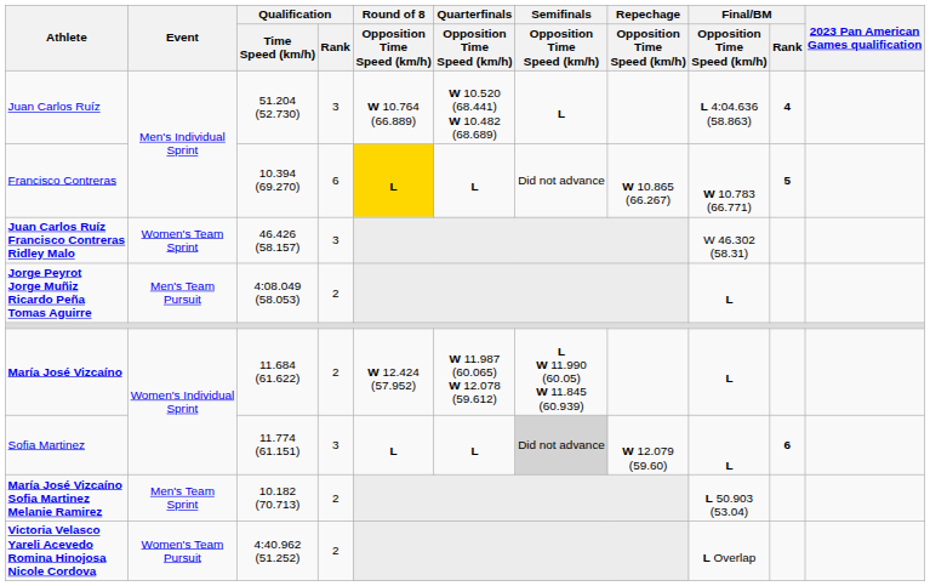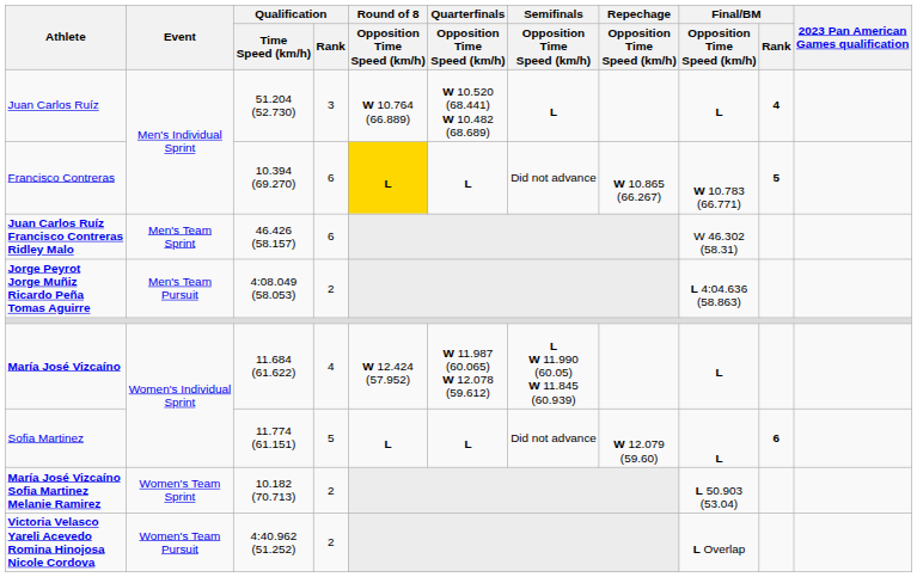Juan Carlos Ruíz | Final/BM / Opposition Time Speed (km/h): L 4:04.636 (58.863) -> L
Juan Carlos Ruíz Francisco Contreras Ridley Malo | Event: Women's Team Sprint -> Men's Team Sprint
Juan Carlos Ruíz Francisco Contreras Ridley Malo | Qualification / Rank: 3 -> 6
Jorge Peyrot Jorge Muñiz Ricardo Peña Tomas Aguirre | Final/BM / Opposition Time Speed (km/h): L -> L 4:04.636 (58.863)
María José Vizcaíno | Qualification / Rank: 2 -> 4
Sofia Martinez | Qualification / Rank: 3 -> 5
Sofia Martinez | Semifinals / Opposition Time Speed (km/h): lightgrey background -> no background
María José Vizcaíno Sofia Martinez Melanie Ramirez | Event: Men's Team Sprint -> Women's Team Sprint
